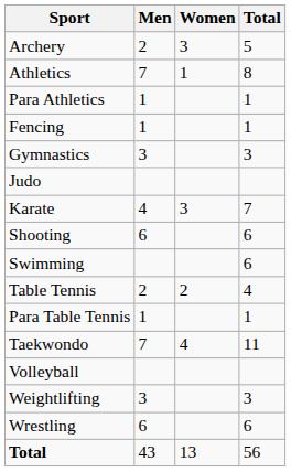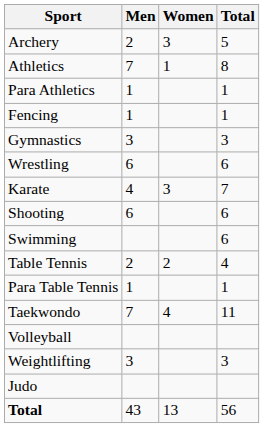rows swapped: Judo <-> Wrestling
